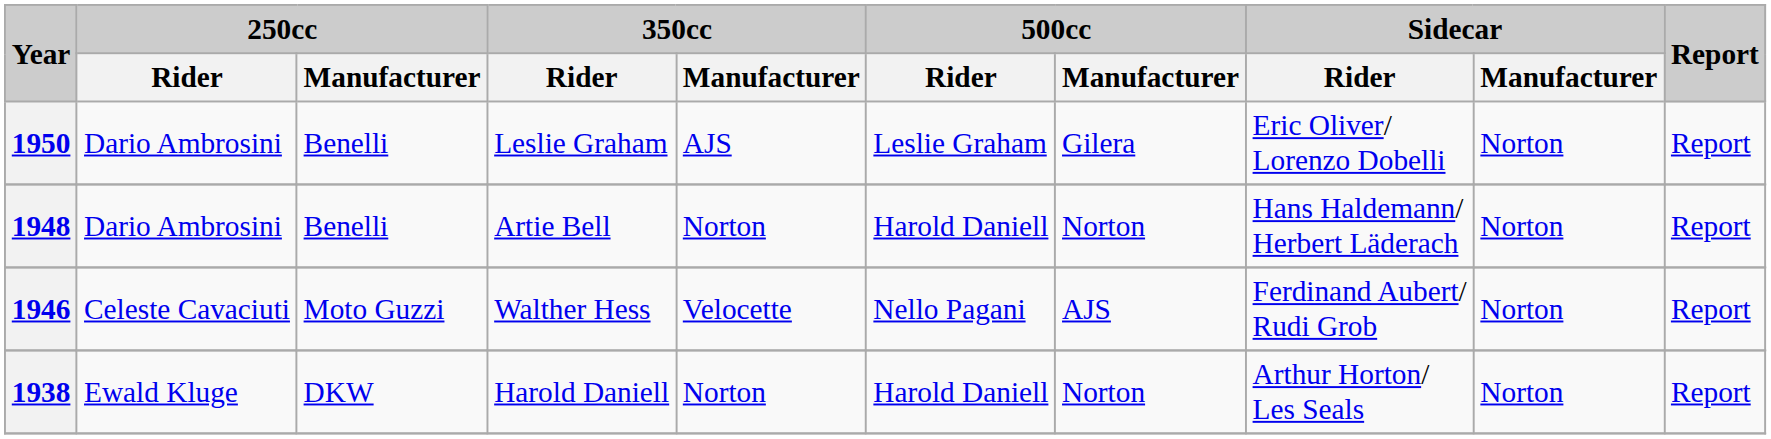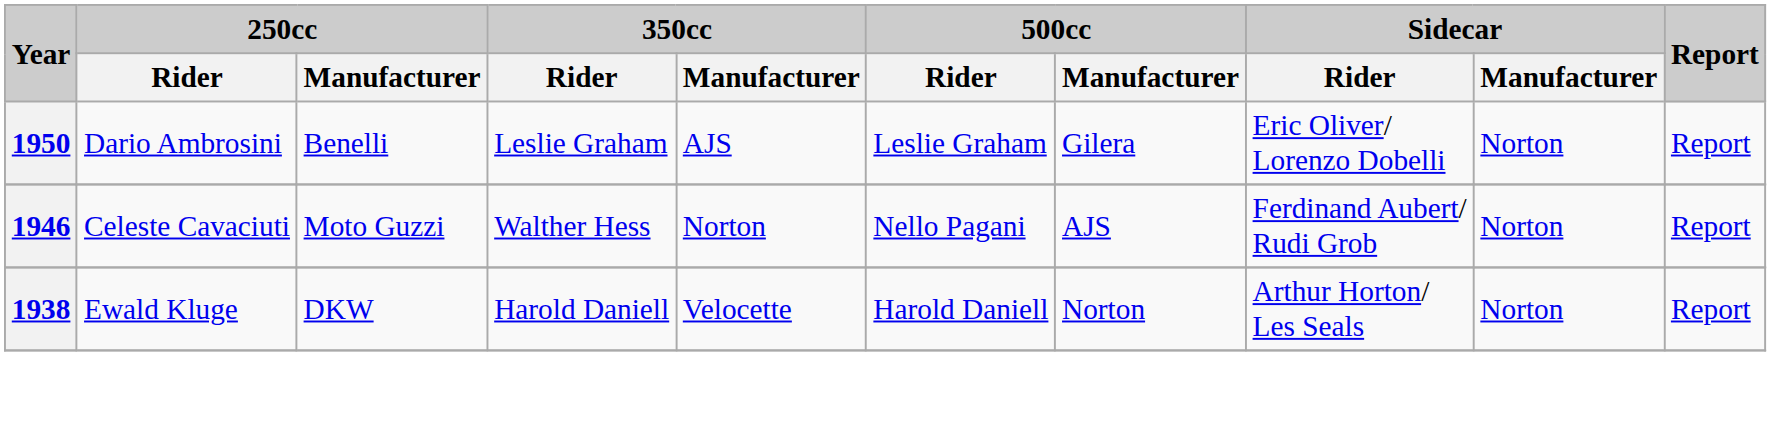- row: 1948 | Dario Ambrosini | Benelli | Artie Bell | Norton | Harold Daniell | Norton | Hans Haldemann/ Herbert Läderach | Norton | Report
1946 | 350cc / Manufacturer: Velocette -> Norton
1938 | 350cc / Manufacturer: Norton -> Velocette
